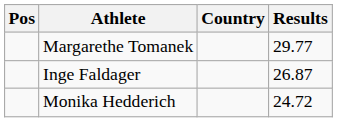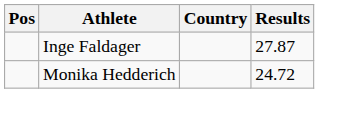- row: Margarethe Tomanek | 29.77
Inge Faldager | Results: 26.87 -> 27.87
